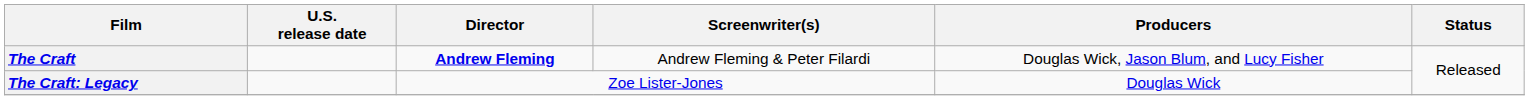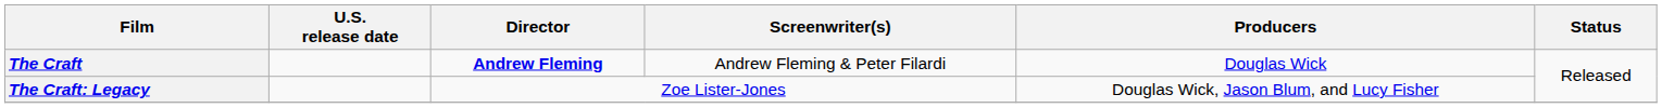The Craft | Producers: Douglas Wick, Jason Blum, and Lucy Fisher -> Douglas Wick
The Craft: Legacy | Producers: Douglas Wick -> Douglas Wick, Jason Blum, and Lucy Fisher
